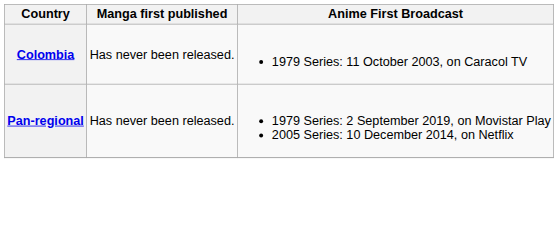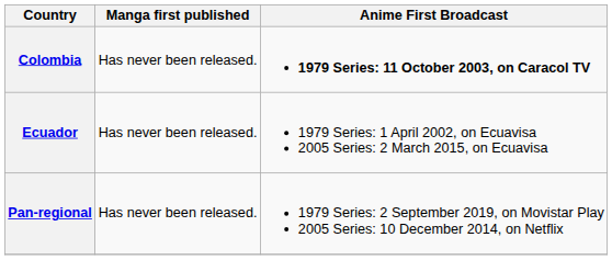Colombia | Anime First Broadcast: normal -> bold
+ row: Ecuador | Has never been released. | 1979 Series: 1 April 2002, on Ecuavisa 2005 Series: 2 March 2015, on Ecuavisa
